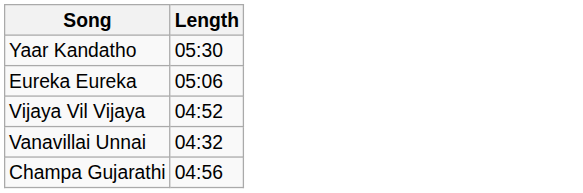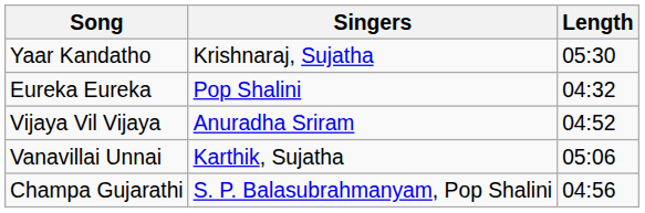+ column: Singers | Krishnaraj, Sujatha | Pop Shalini | Anuradha Sriram | Karthik, Sujatha | S. P. Balasubrahmanyam, Pop Shalini
Eureka Eureka | Length: 05:06 -> 04:32
Vanavillai Unnai | Length: 04:32 -> 05:06
